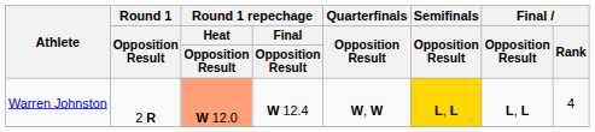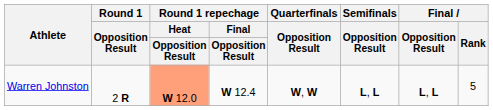Warren Johnston | Semifinals / Opposition Result: gold background -> no background
Warren Johnston | Final / Rank: 4 -> 5
